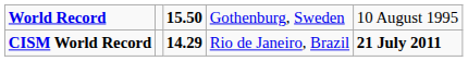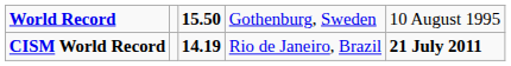CISM World Record | column 3: 14.29 -> 14.19
